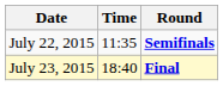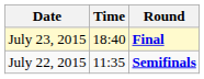rows swapped: July 22, 2015 <-> July 23, 2015
